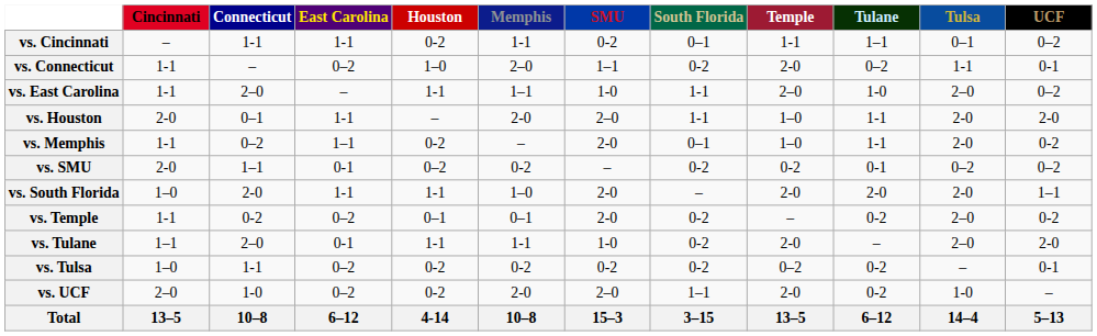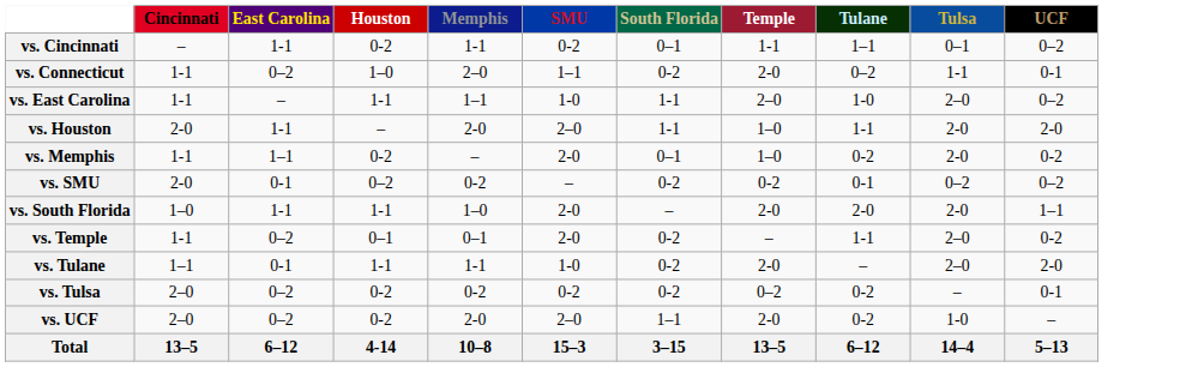- column: Connecticut | 1-1 | – | 2–0 | 0–1 | 0–2 | 1–1 | 2-0 | 0-2 | 2–0 | 1-1 | 1-0 | 10–8
vs. Memphis | Tulane: 1-1 -> 0-2
vs. Temple | Tulane: 0-2 -> 1-1
vs. Tulsa | Cincinnati: 1–0 -> 2–0
